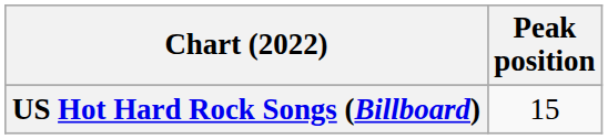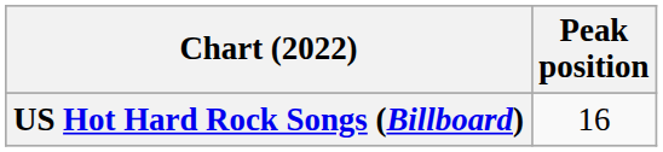US Hot Hard Rock Songs (Billboard) | Peak position: 15 -> 16
